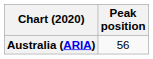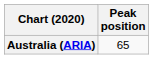Australia (ARIA) | Peak position: 56 -> 65
